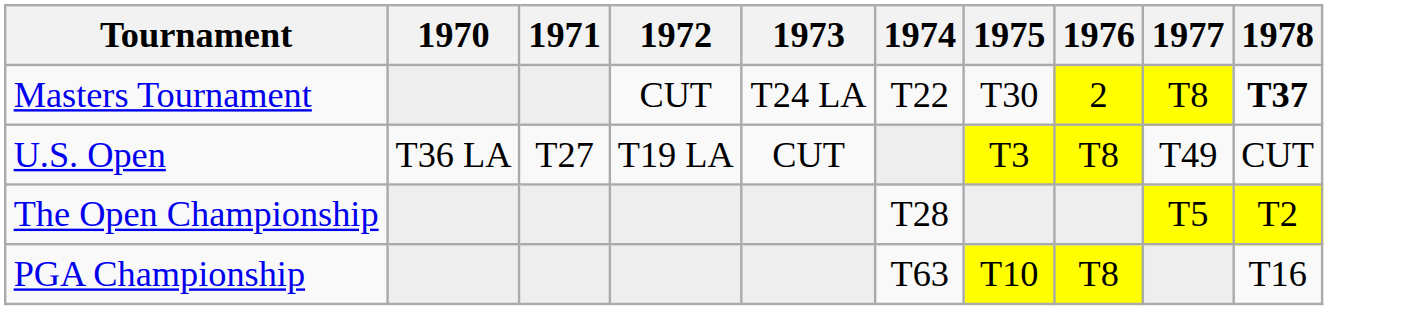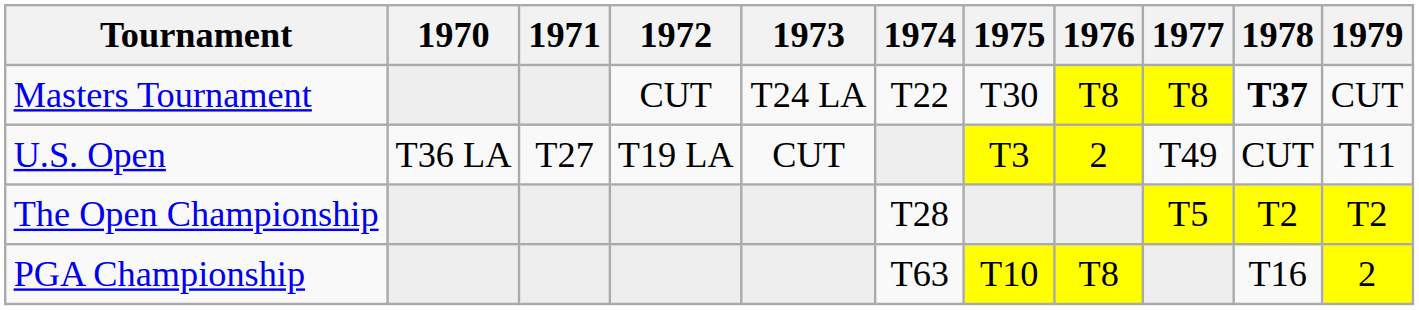+ column: 1979 | CUT | T11 | T2 | 2
Masters Tournament | 1976: 2 -> T8
U.S. Open | 1976: T8 -> 2
